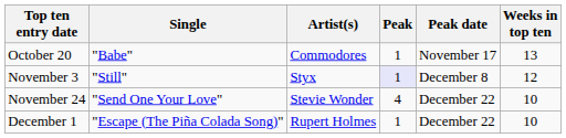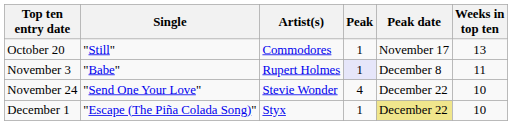October 20 | Single: "Babe" -> "Still"
November 3 | Single: "Still" -> "Babe"
November 3 | Artist(s): Styx -> Rupert Holmes
November 3 | Weeks in top ten: 12 -> 11
December 1 | Artist(s): Rupert Holmes -> Styx
December 1 | Peak date: no background -> khaki background
